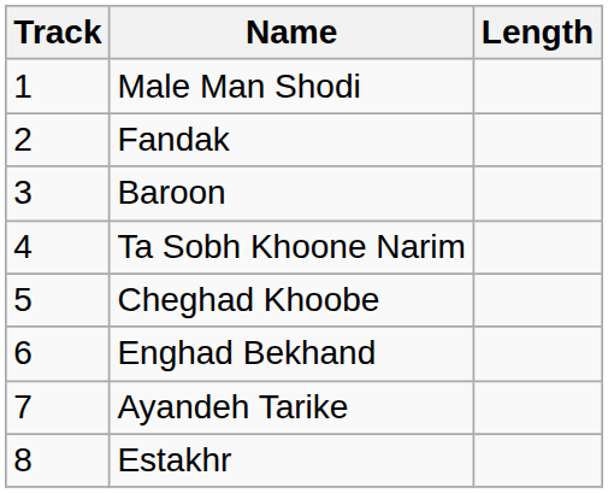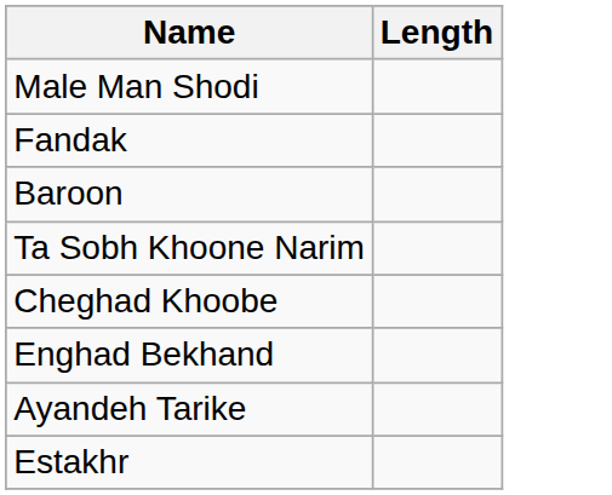- column: Track | 1 | 2 | 3 | 4 | 5 | 6 | 7 | 8
